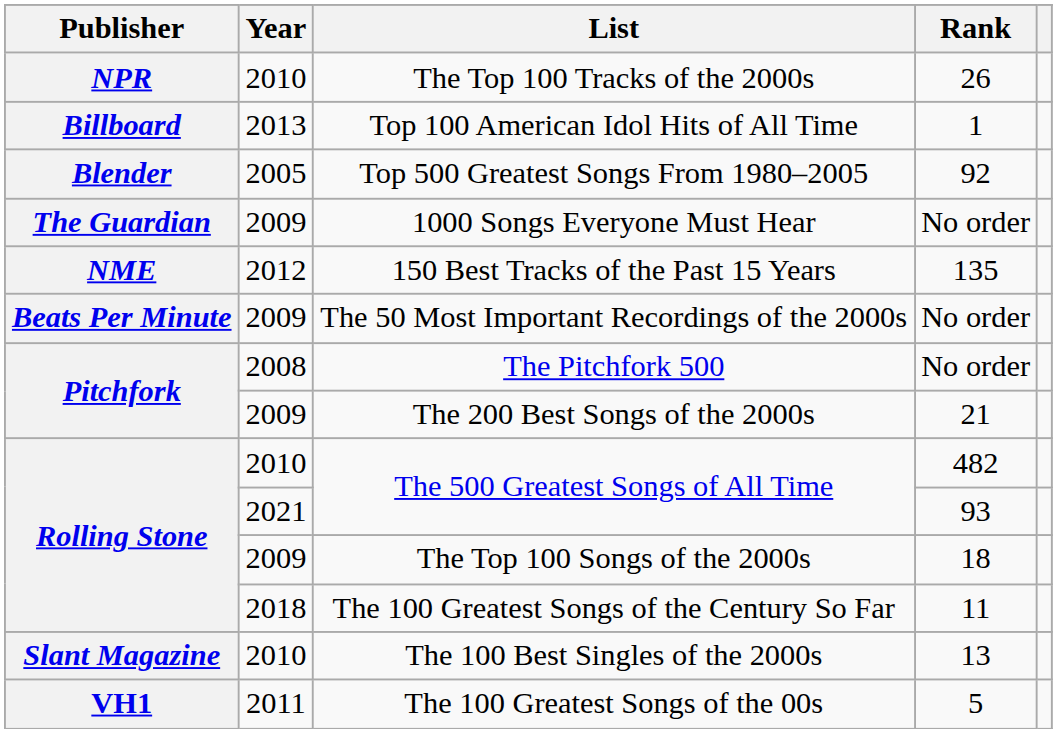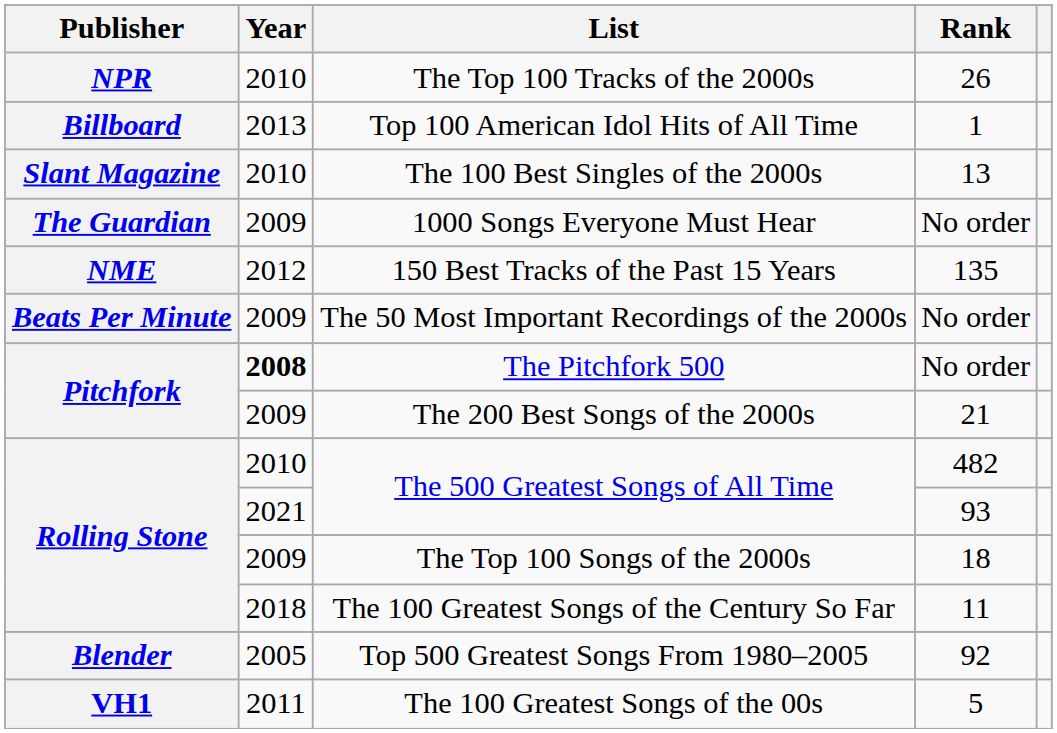rows swapped: Top 500 Greatest Songs From 1980–2005 <-> The 100 Best Singles of the 2000s
The Pitchfork 500 | Year: normal -> bold
